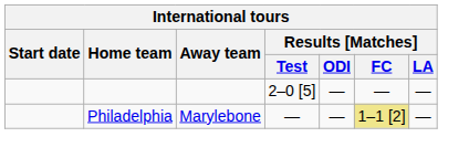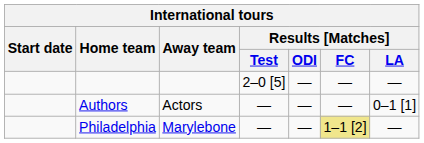+ row: Authors | Actors | — | — | — | 0–1 [1]
